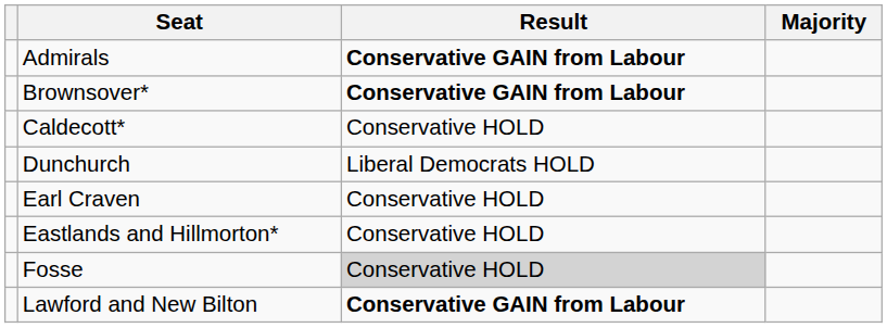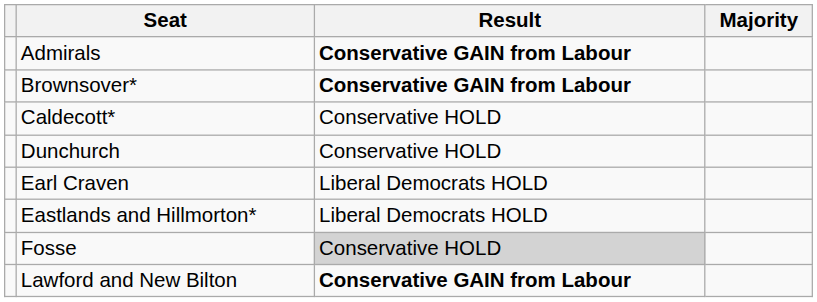Dunchurch | Result: Liberal Democrats HOLD -> Conservative HOLD
Earl Craven | Result: Conservative HOLD -> Liberal Democrats HOLD
Eastlands and Hillmorton* | Result: Conservative HOLD -> Liberal Democrats HOLD
